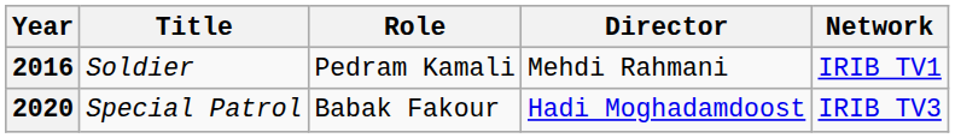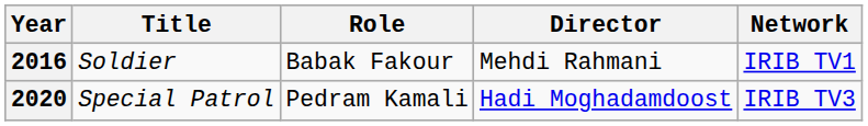2016 | Role: Pedram Kamali -> Babak Fakour
2020 | Role: Babak Fakour -> Pedram Kamali
